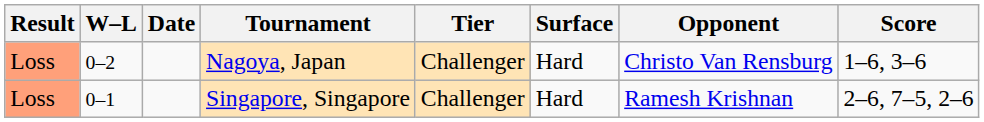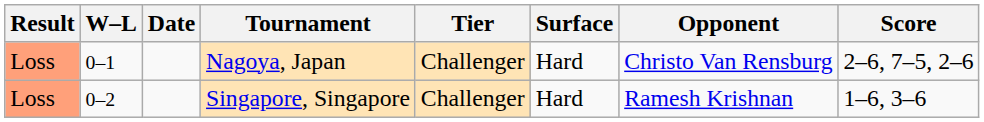Nagoya, Japan | W–L: 0–2 -> 0–1
Nagoya, Japan | Score: 1–6, 3–6 -> 2–6, 7–5, 2–6
Singapore, Singapore | W–L: 0–1 -> 0–2
Singapore, Singapore | Score: 2–6, 7–5, 2–6 -> 1–6, 3–6
